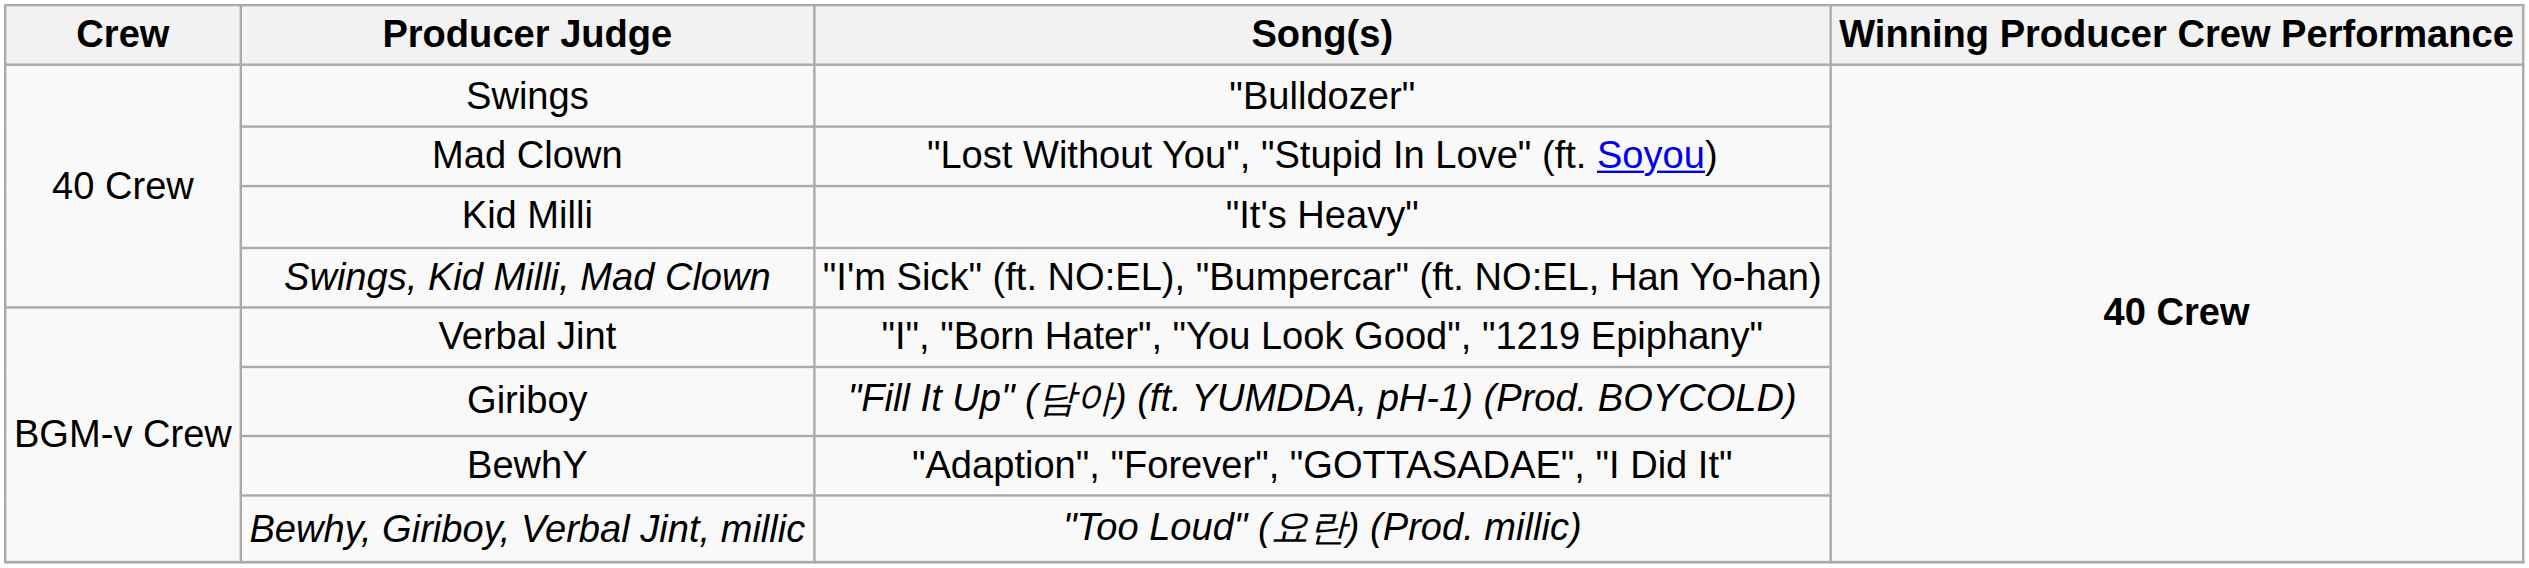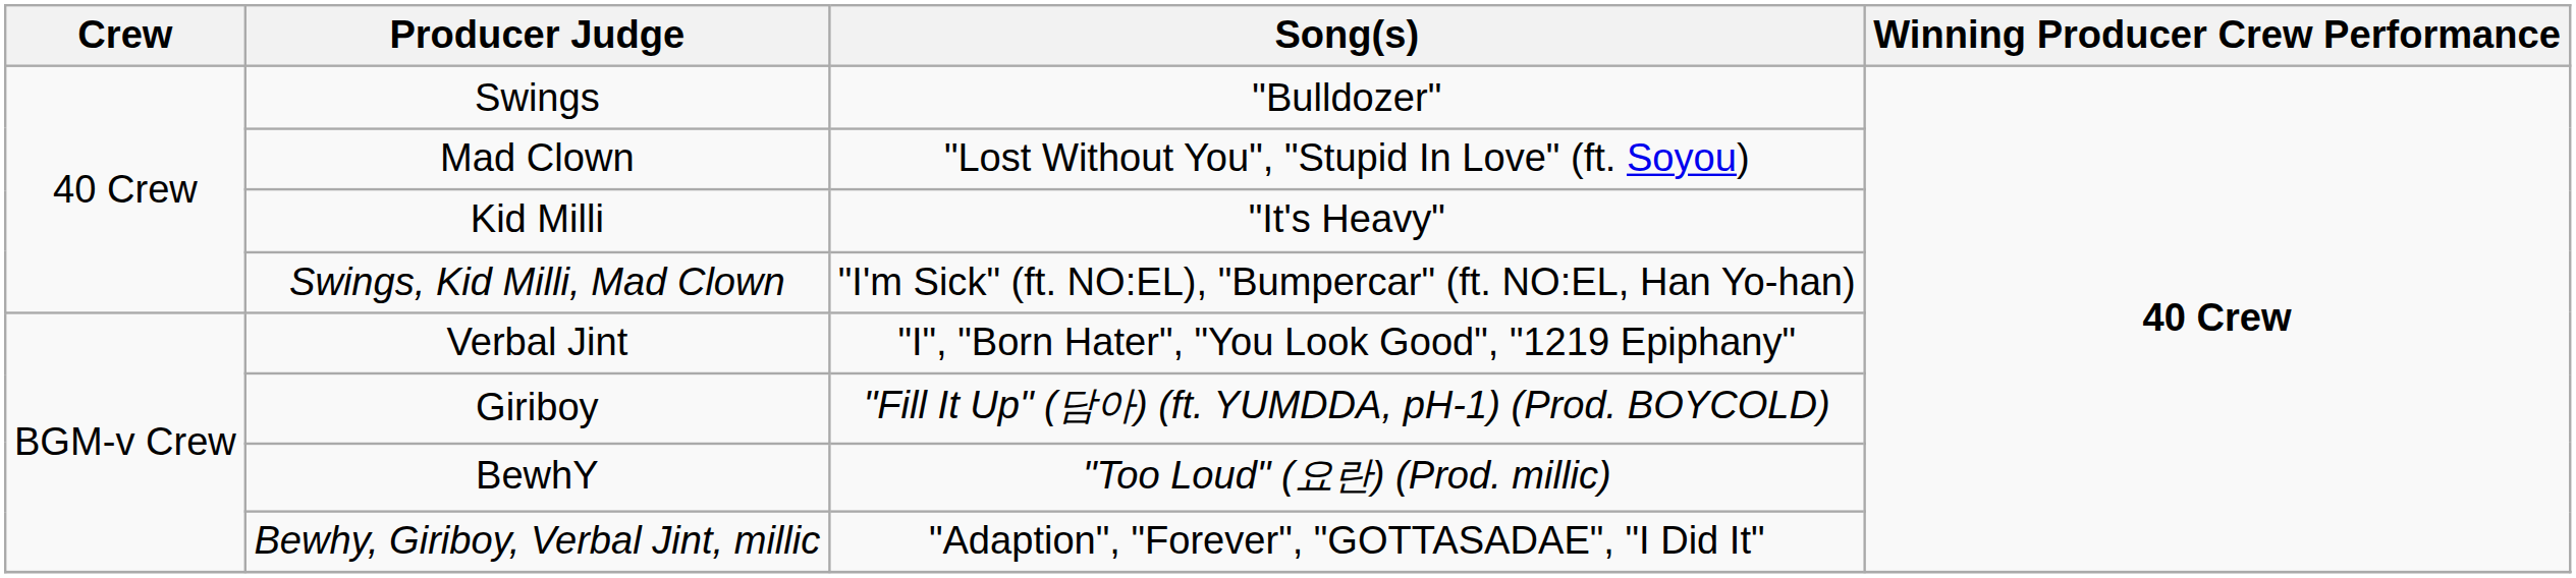BewhY | Song(s): "Adaption", "Forever", "GOTTASADAE", "I Did It" -> "Too Loud" (요란) (Prod. millic)
Bewhy, Giriboy, Verbal Jint, millic | Song(s): "Too Loud" (요란) (Prod. millic) -> "Adaption", "Forever", "GOTTASADAE", "I Did It"
